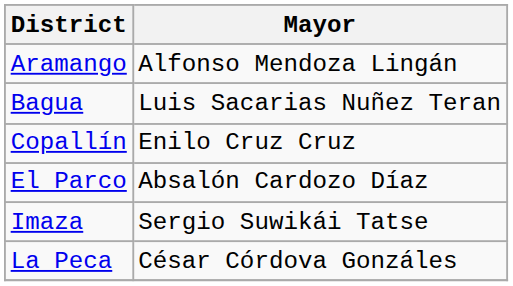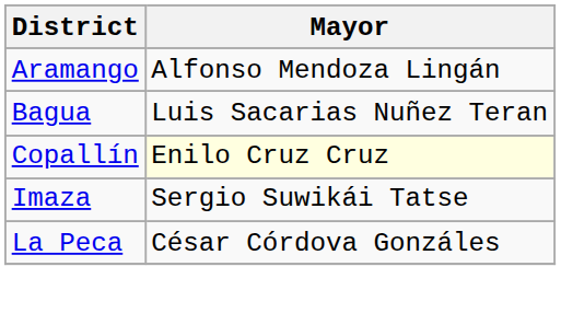Copallín | Mayor: no background -> lightyellow background
- row: El Parco | Absalón Cardozo Díaz
